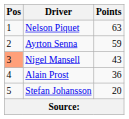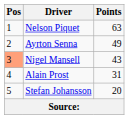Ayrton Senna | Points: 59 -> 49
Alain Prost | Points: 36 -> 31
